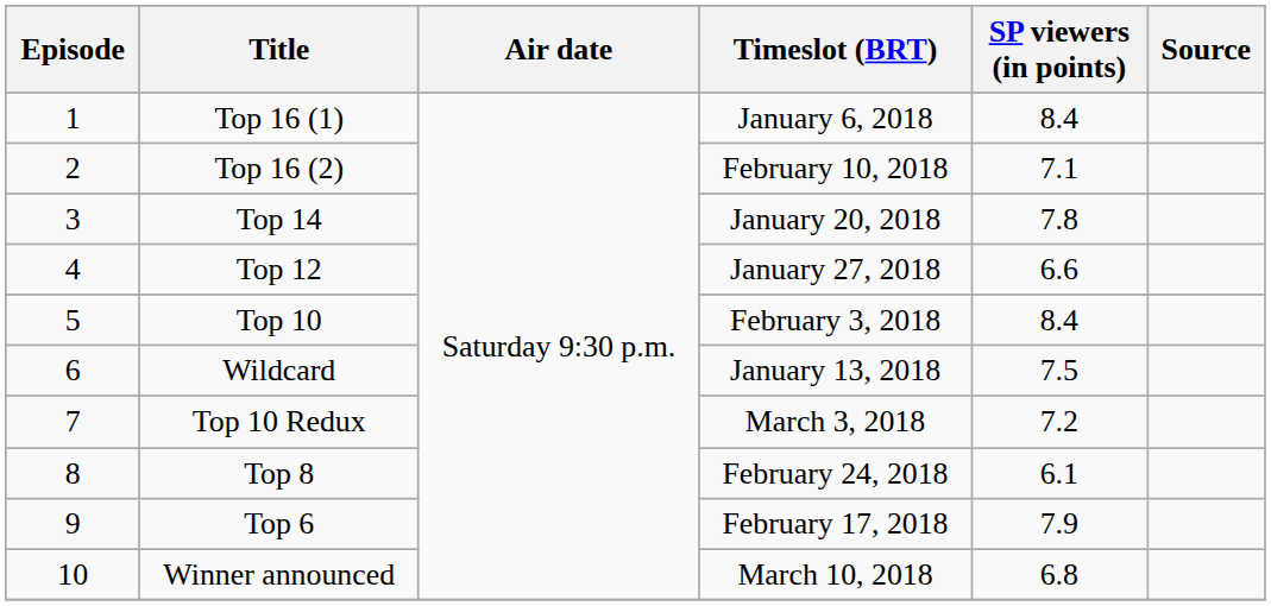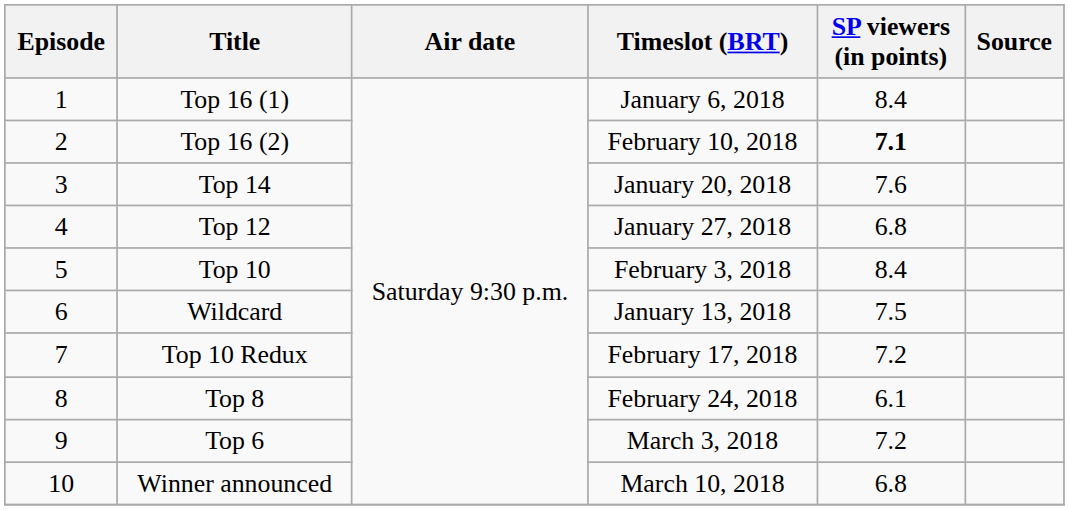Top 16 (2) | SP viewers (in points): normal -> bold
Top 14 | SP viewers (in points): 7.8 -> 7.6
Top 12 | SP viewers (in points): 6.6 -> 6.8
Top 10 Redux | Timeslot (BRT): March 3, 2018 -> February 17, 2018
Top 6 | Timeslot (BRT): February 17, 2018 -> March 3, 2018
Top 6 | SP viewers (in points): 7.9 -> 7.2
